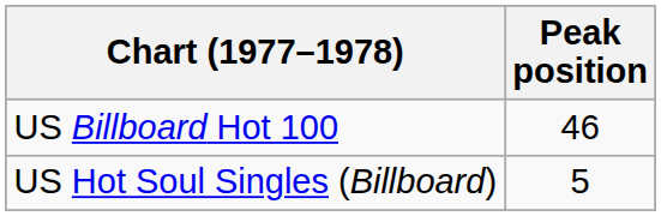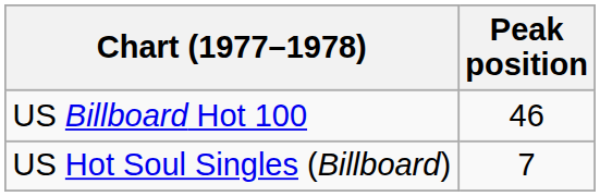US Hot Soul Singles (Billboard) | Peak position: 5 -> 7
